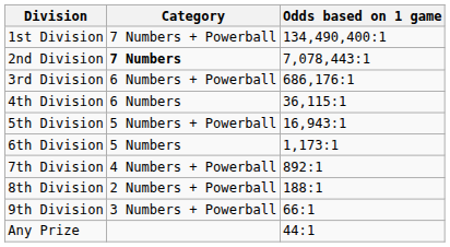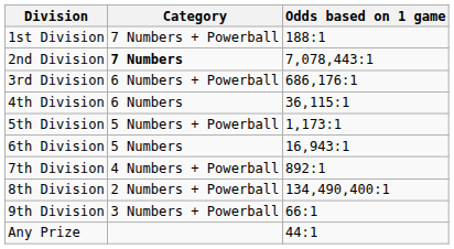1st Division | Odds based on 1 game: 134,490,400:1 -> 188:1
5th Division | Odds based on 1 game: 16,943:1 -> 1,173:1
6th Division | Odds based on 1 game: 1,173:1 -> 16,943:1
8th Division | Odds based on 1 game: 188:1 -> 134,490,400:1
